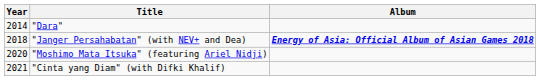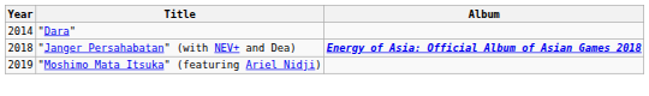"Moshimo Mata Itsuka" (featuring Ariel Nidji) | Year: 2020 -> 2019
- row: 2021 | "Cinta yang Diam" (with Difki Khalif)
